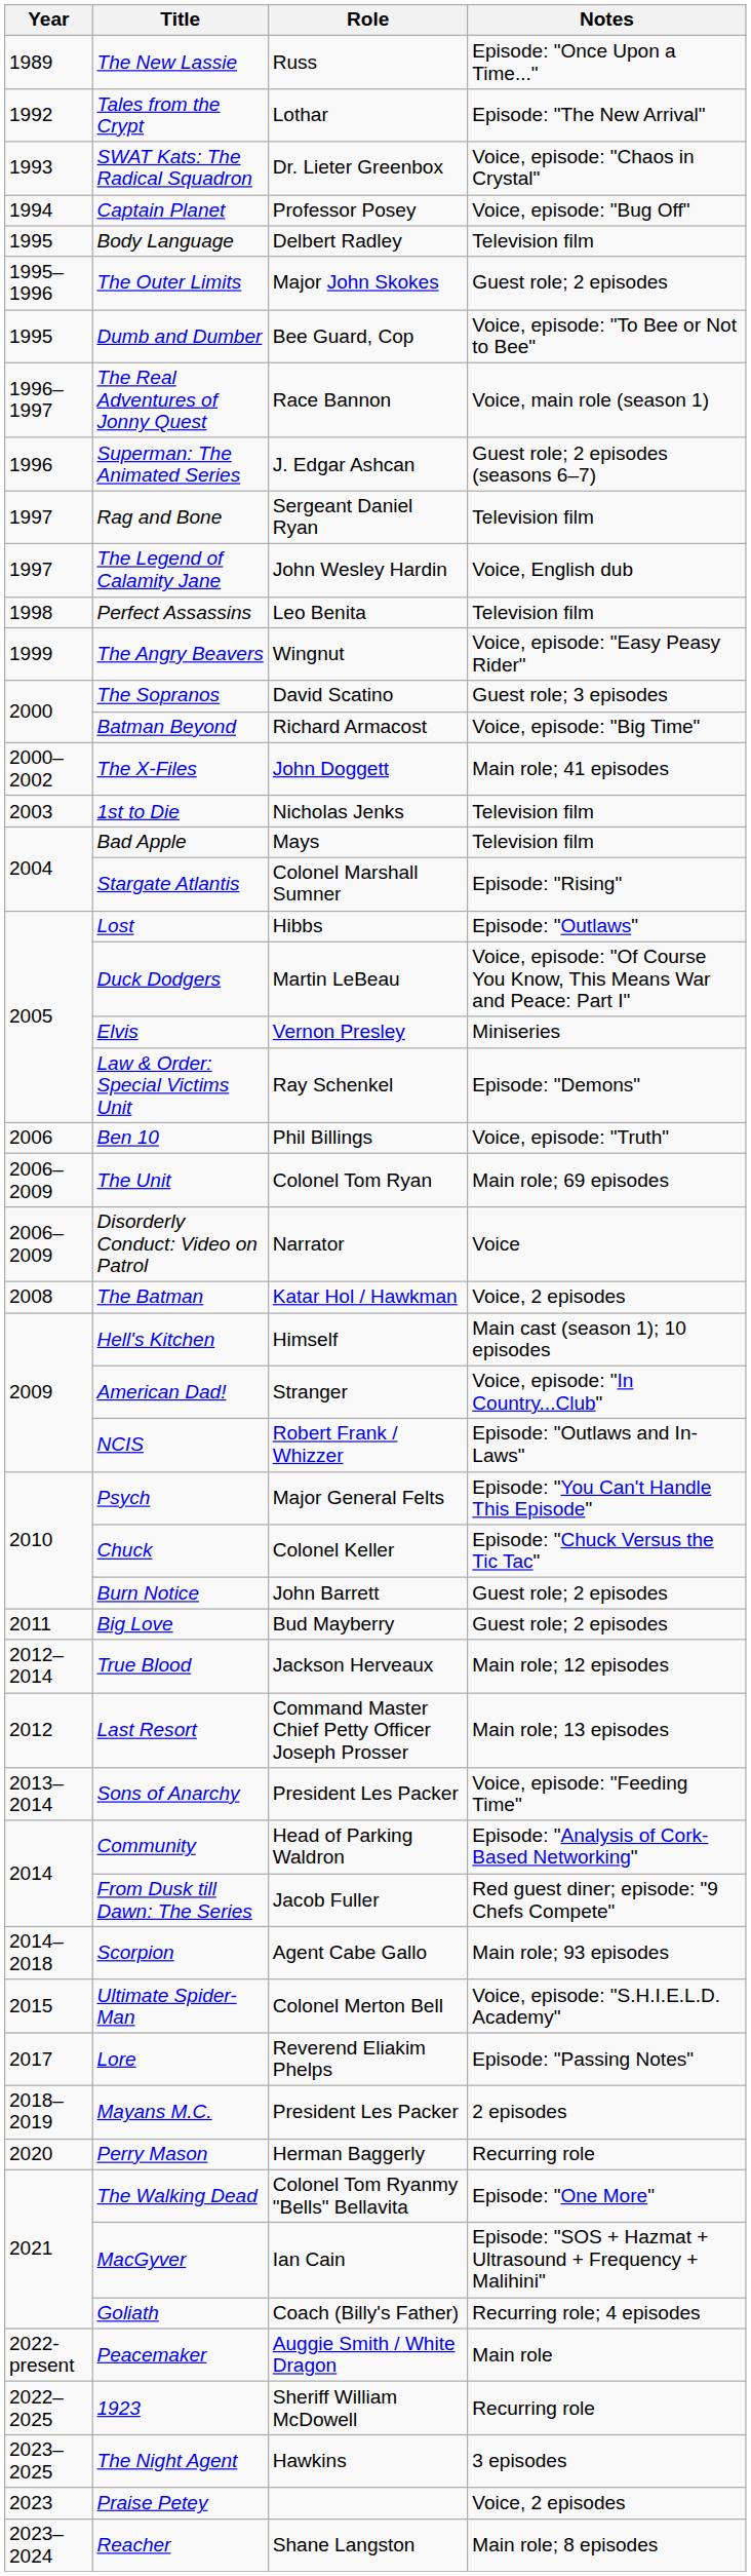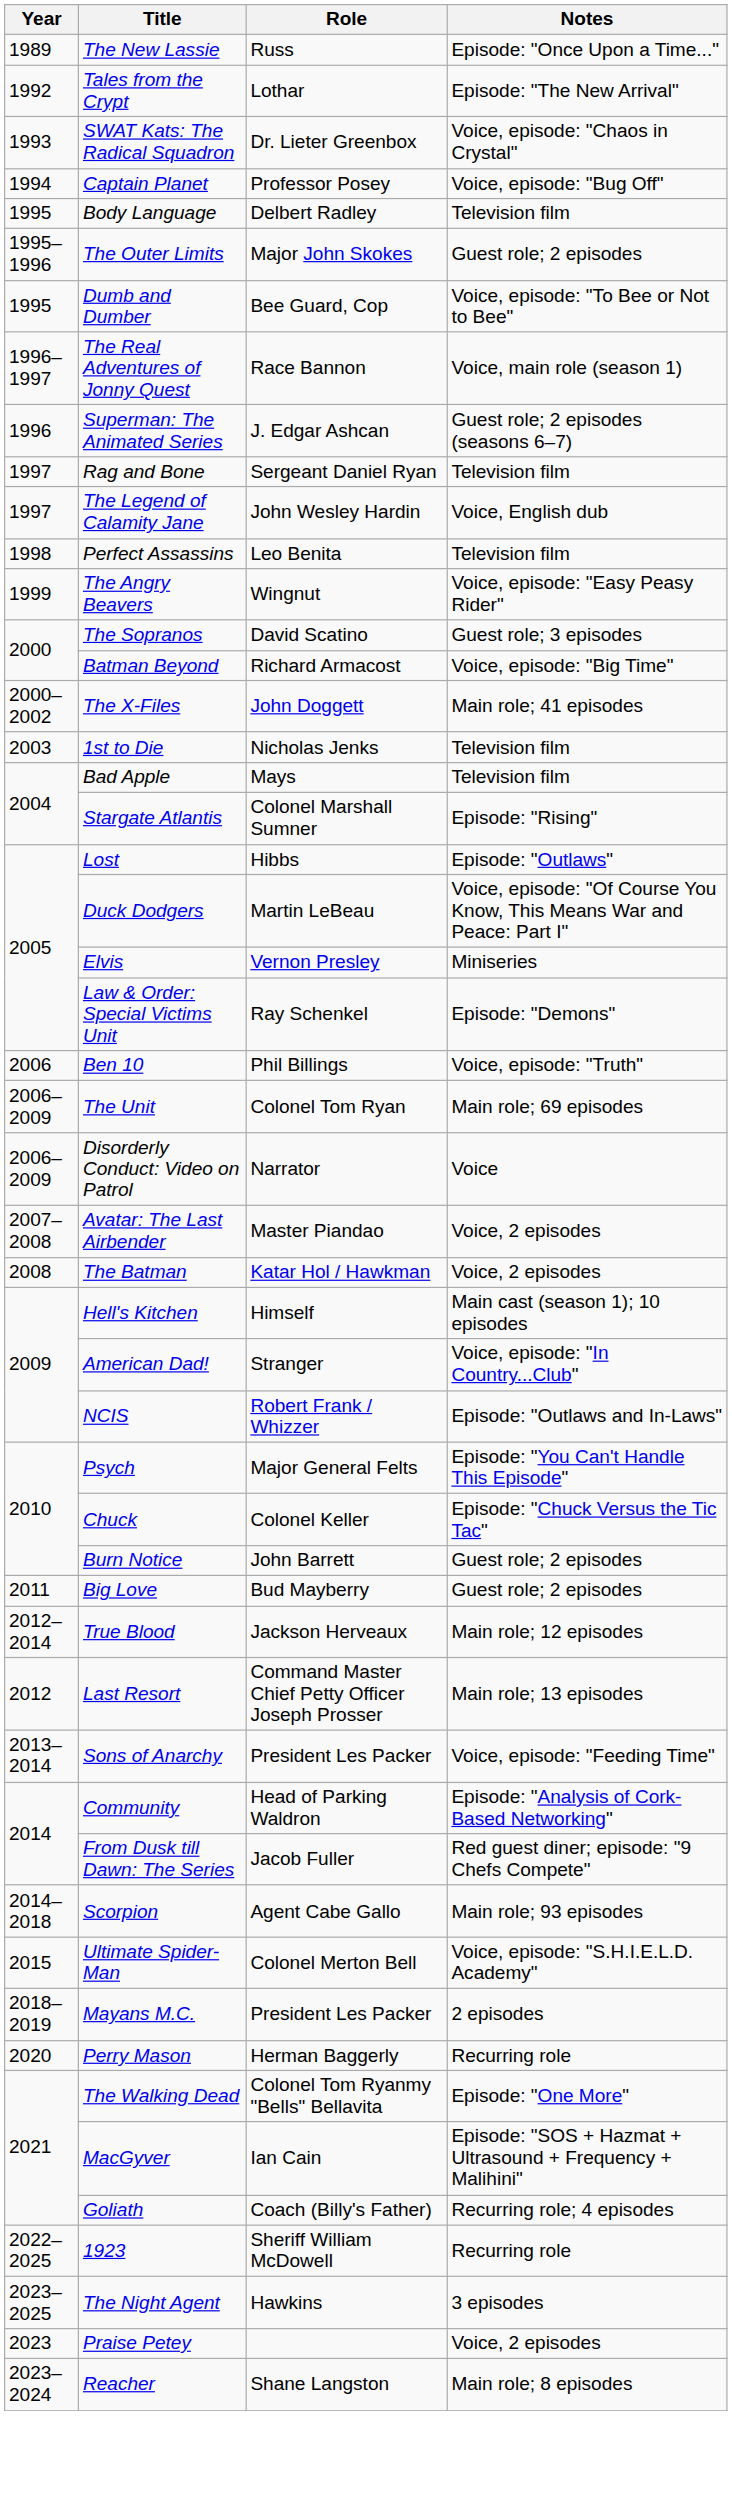+ row: 2007–2008 | Avatar: The Last Airbender | Master Piandao | Voice, 2 episodes
- row: 2017 | Lore | Reverend Eliakim Phelps | Episode: "Passing Notes"
- row: 2022-present | Peacemaker | Auggie Smith / White Dragon | Main role
